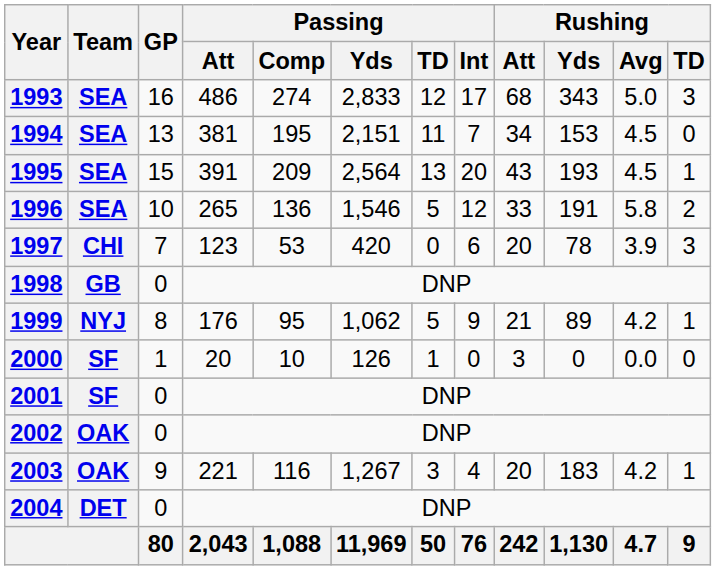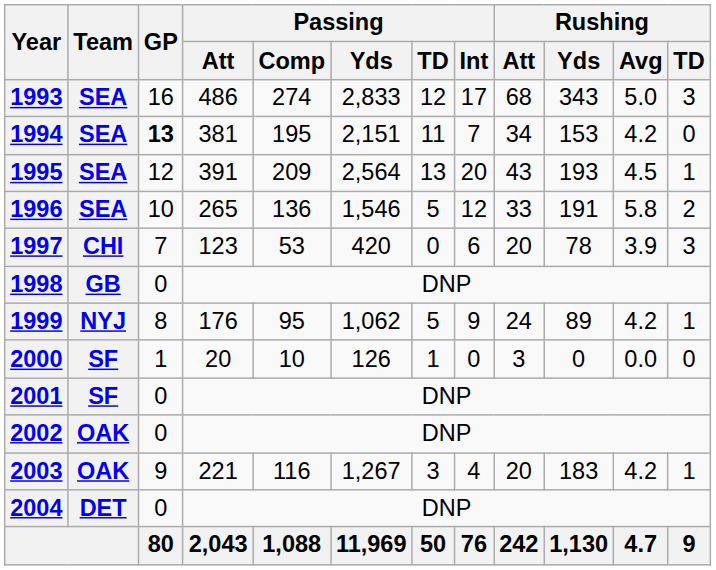1994 | GP: normal -> bold
1994 | Rushing / Avg: 4.5 -> 4.2
1995 | GP: 15 -> 12
1999 | Rushing / Att: 21 -> 24
